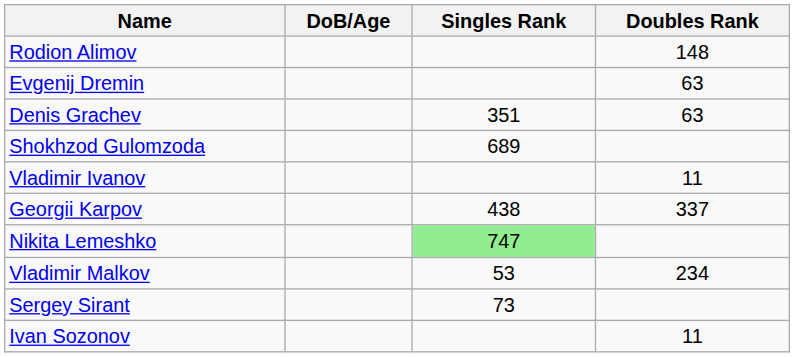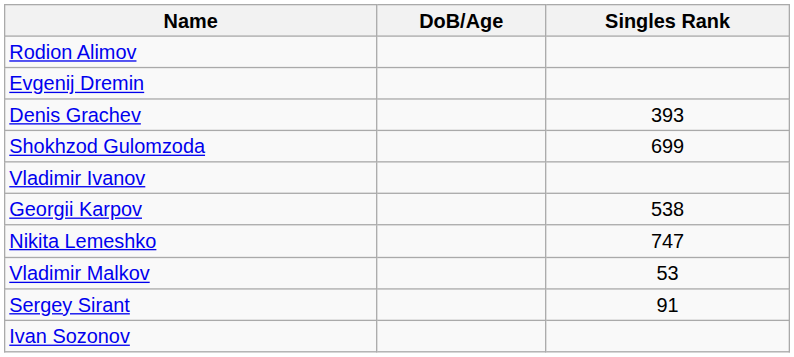- column: Doubles Rank | 148 | 63 | 63 | 11 | 337 | 234 | 11
Denis Grachev | Singles Rank: 351 -> 393
Shokhzod Gulomzoda | Singles Rank: 689 -> 699
Georgii Karpov | Singles Rank: 438 -> 538
Nikita Lemeshko | Singles Rank: lightgreen background -> no background
Sergey Sirant | Singles Rank: 73 -> 91
